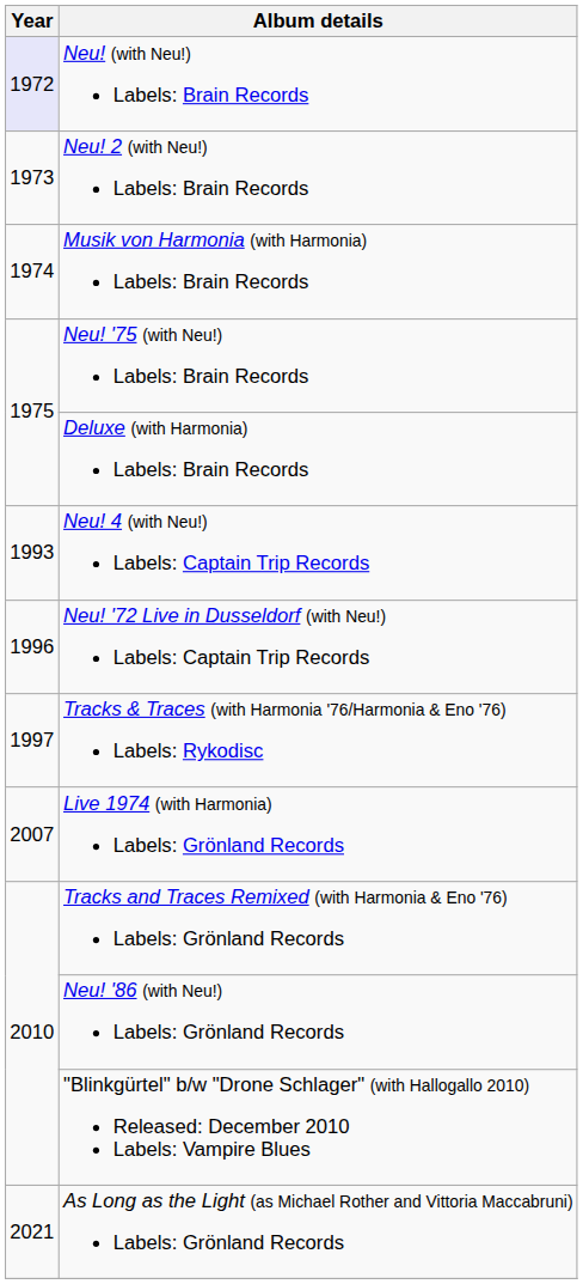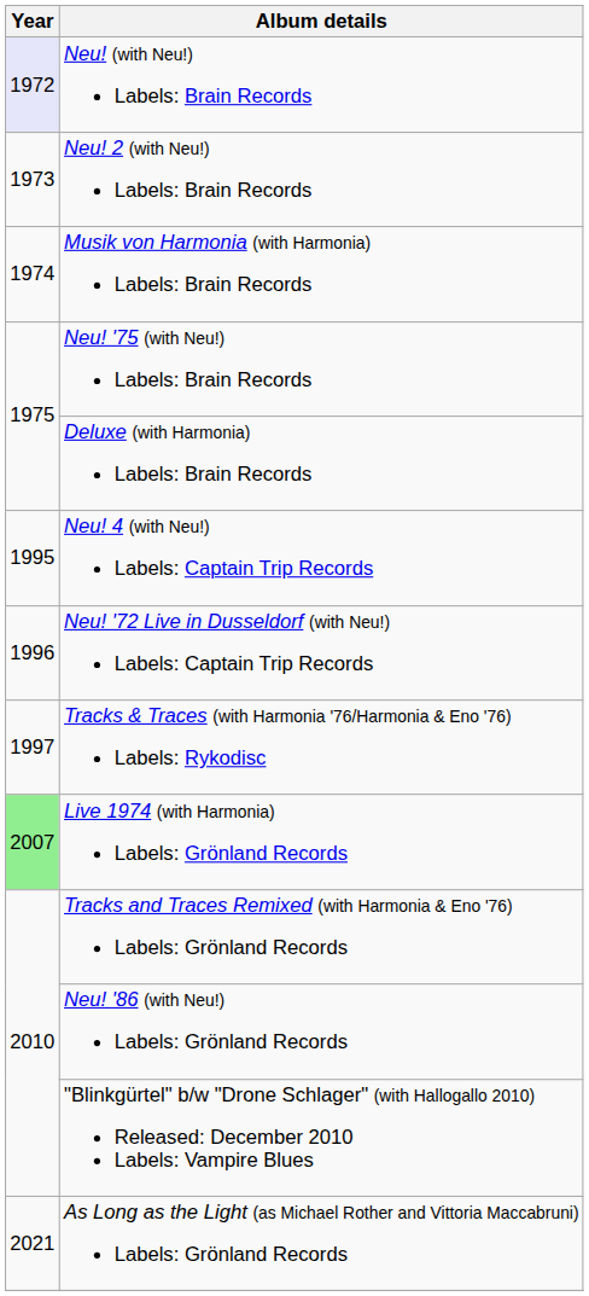Neu! 4 (with Neu!) Labels: Captain Trip Records | Year: 1993 -> 1995
Live 1974 (with Harmonia) Labels: Grönland Records | Year: no background -> lightgreen background
